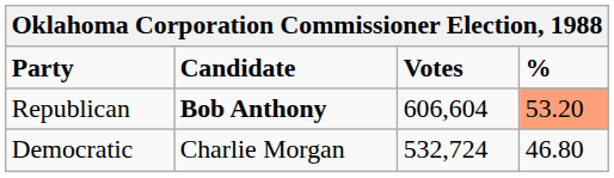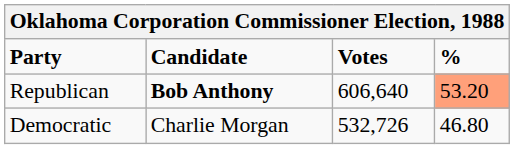Republican | Votes: 606,604 -> 606,640
Democratic | Votes: 532,724 -> 532,726
